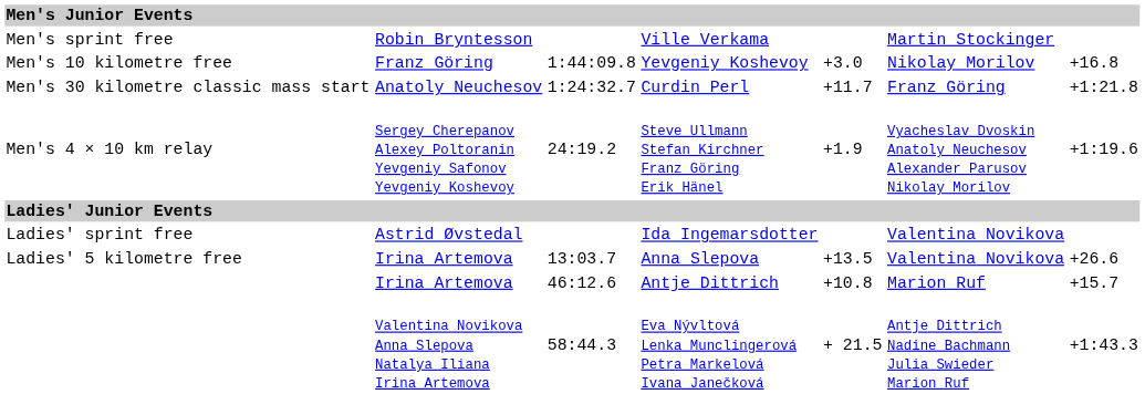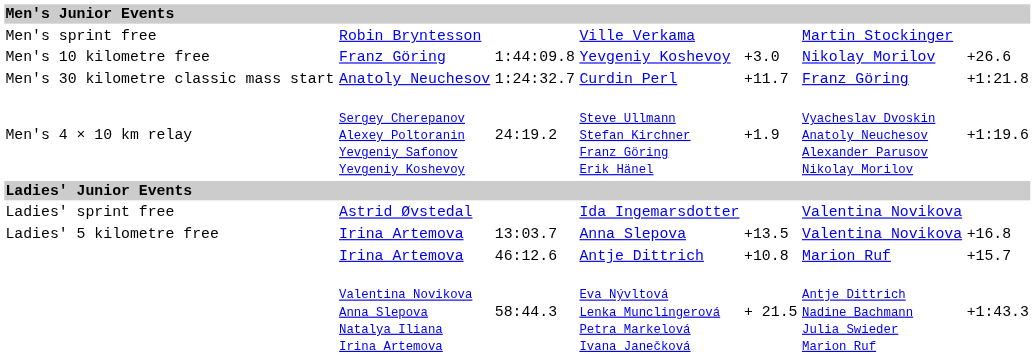Yevgeniy Koshevoy | column 7: +16.8 -> +26.6
Anna Slepova | column 7: +26.6 -> +16.8
